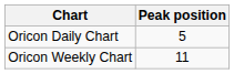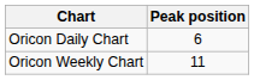Oricon Daily Chart | Peak position: 5 -> 6
